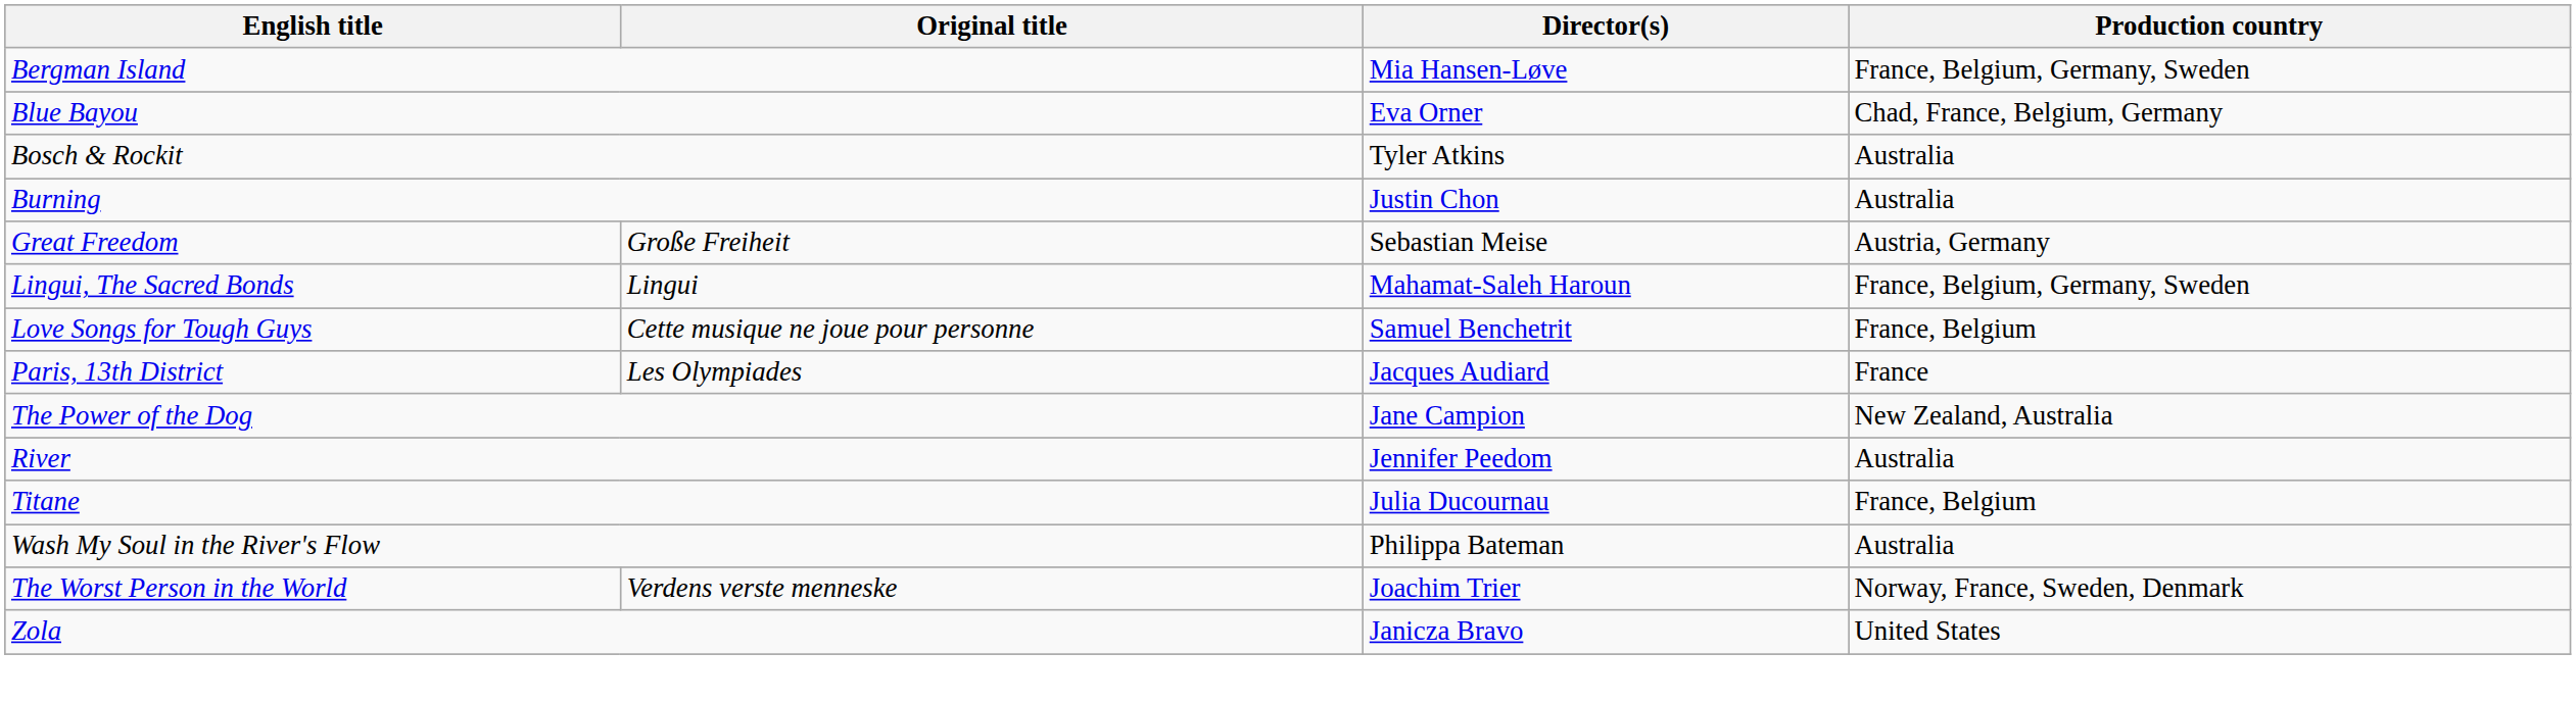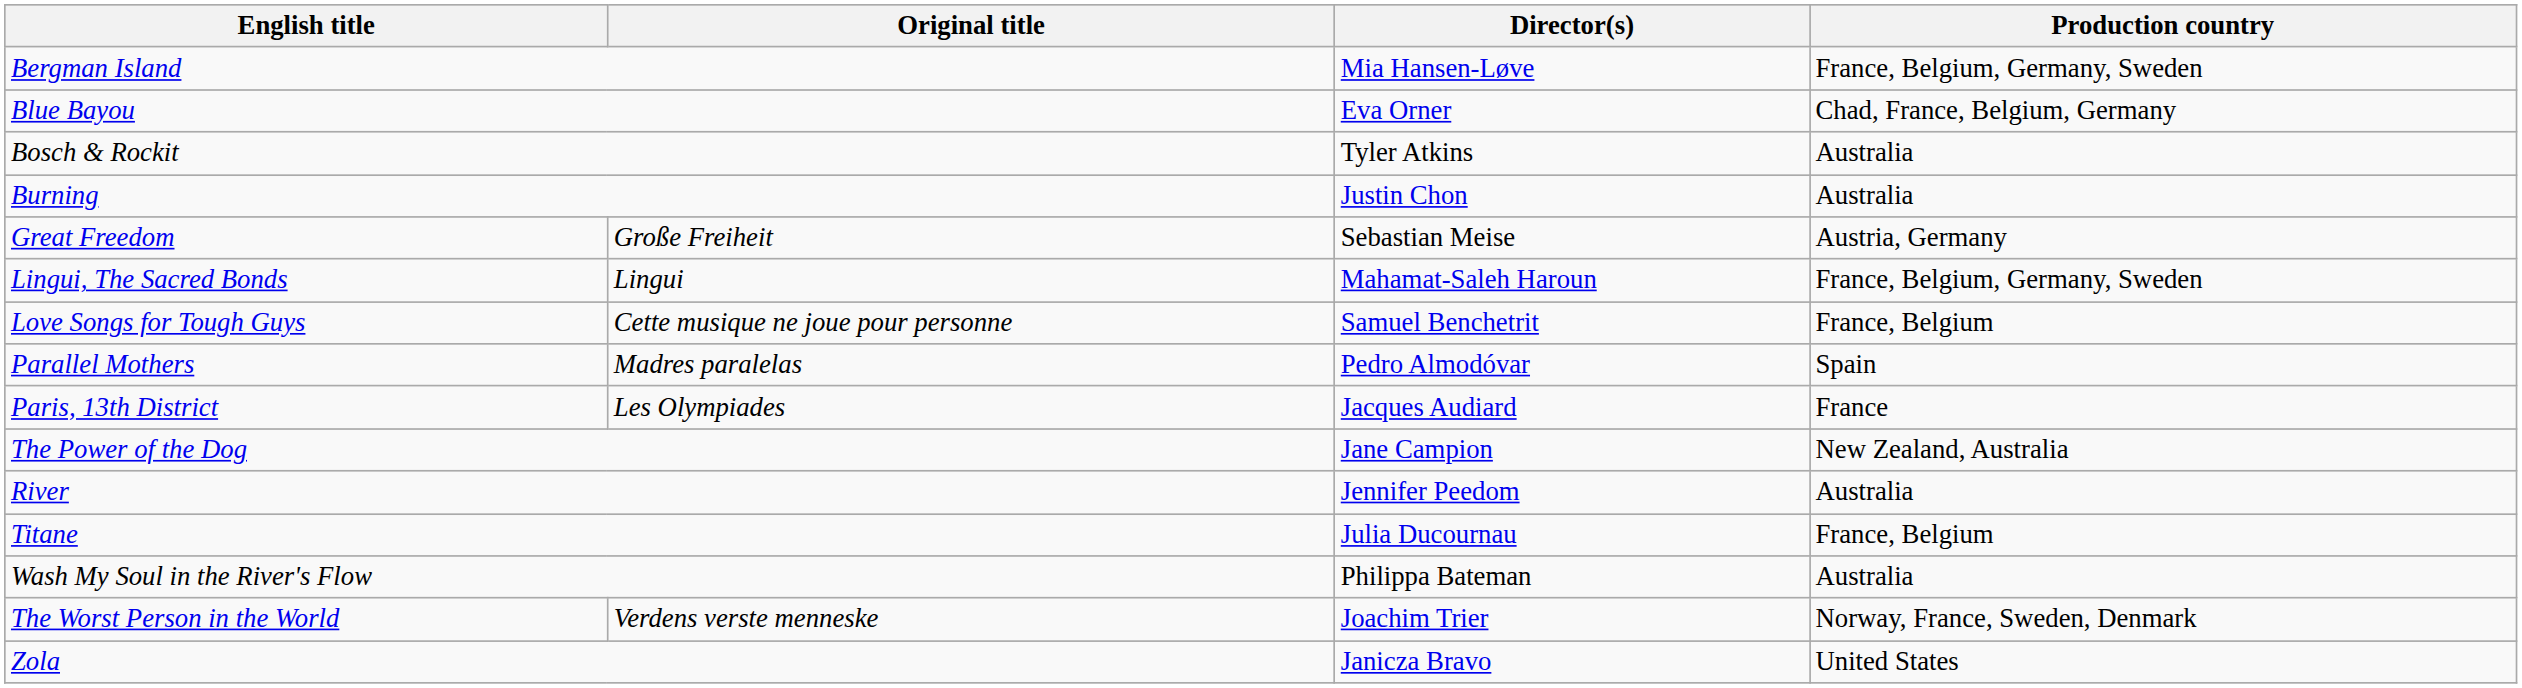+ row: Parallel Mothers | Madres paralelas | Pedro Almodóvar | Spain
